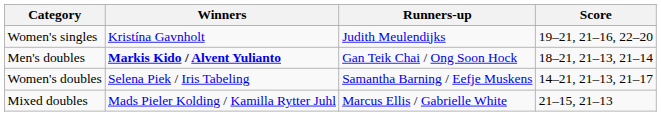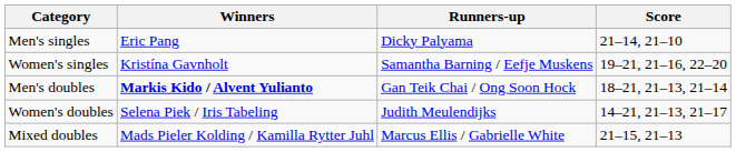+ row: Men's singles | Eric Pang | Dicky Palyama | 21–14, 21–10
Women's singles | Runners-up: Judith Meulendijks -> Samantha Barning / Eefje Muskens
Women's doubles | Runners-up: Samantha Barning / Eefje Muskens -> Judith Meulendijks
